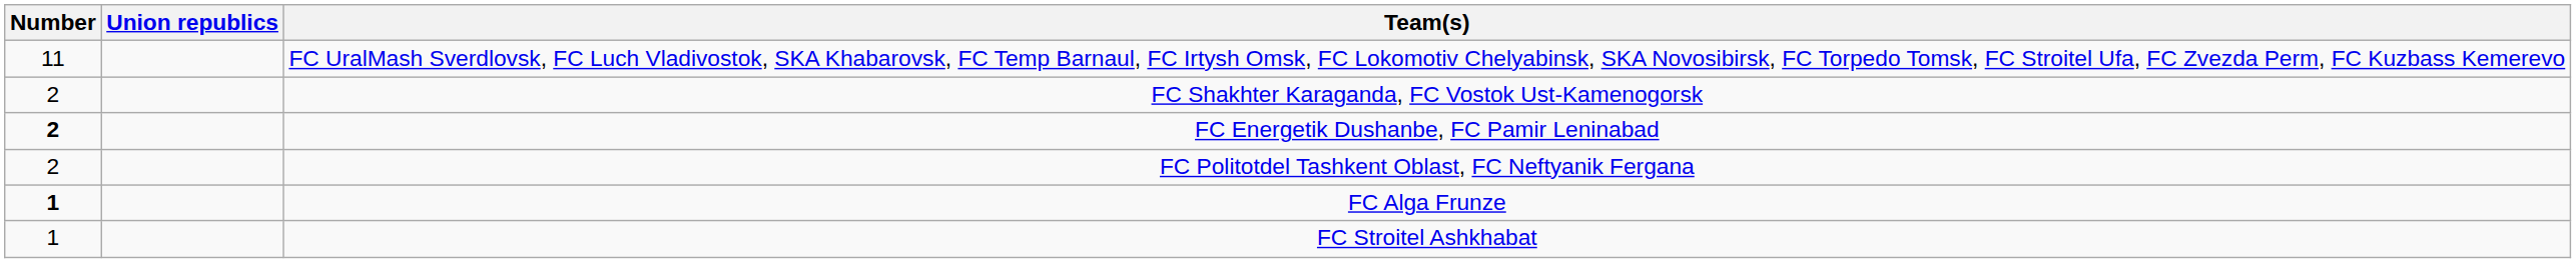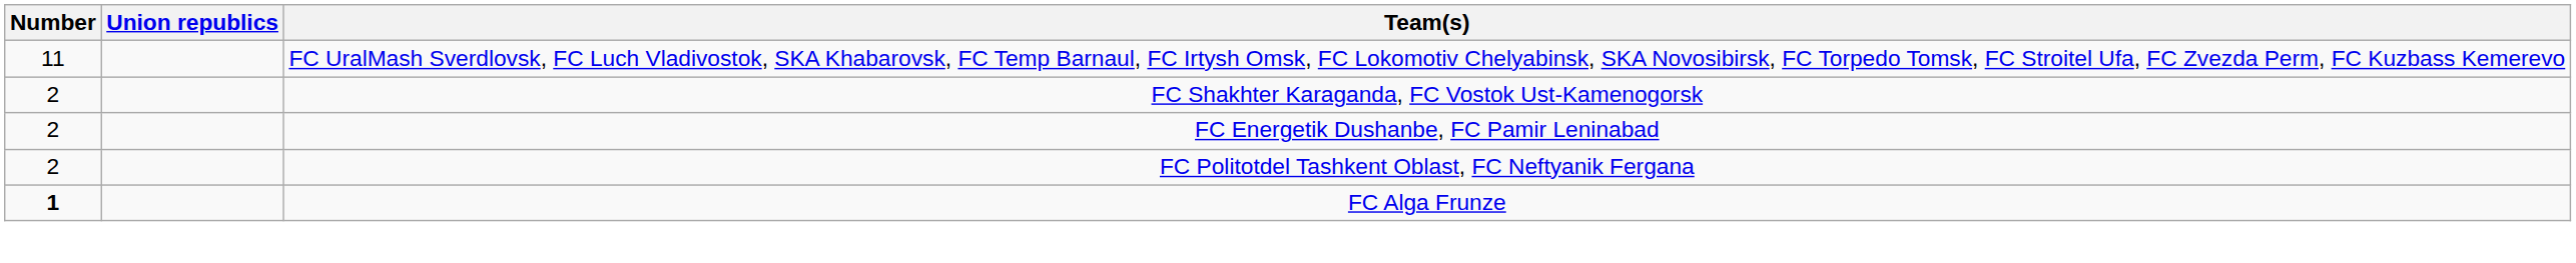FC Energetik Dushanbe, FC Pamir Leninabad | Number: bold -> normal
- row: 1 | FC Stroitel Ashkhabat
